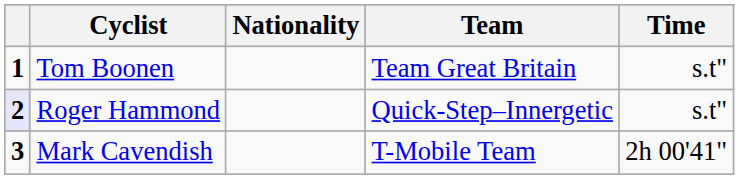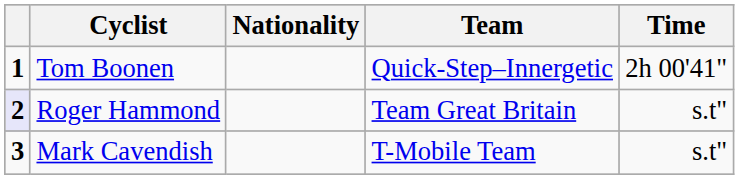Tom Boonen | Team: Team Great Britain -> Quick-Step–Innergetic
Tom Boonen | Time: s.t" -> 2h 00'41"
Roger Hammond | Team: Quick-Step–Innergetic -> Team Great Britain
Mark Cavendish | Time: 2h 00'41" -> s.t"
